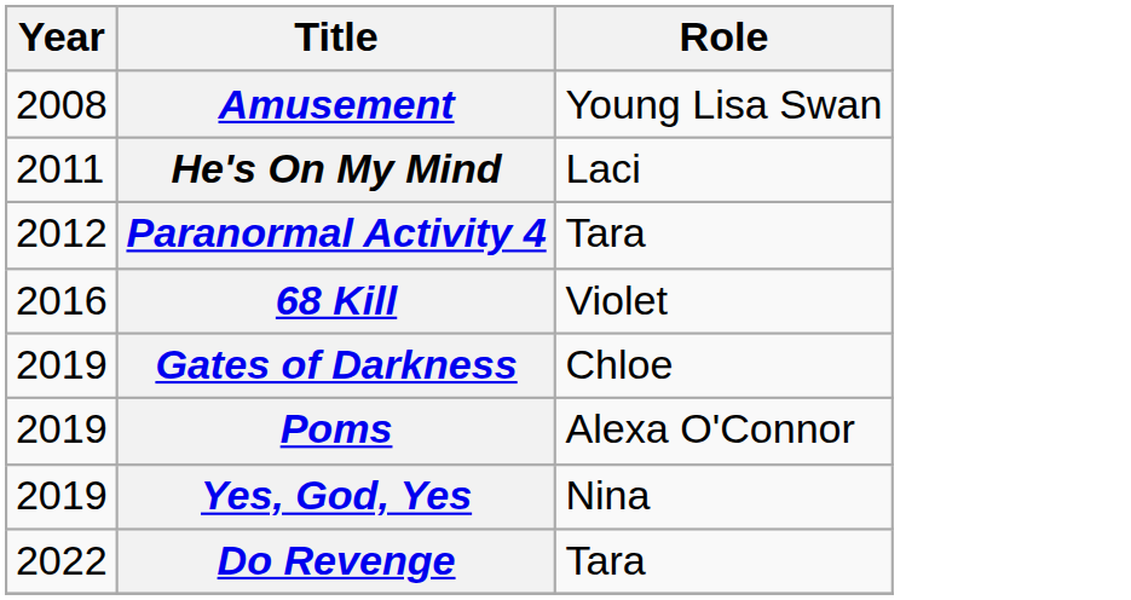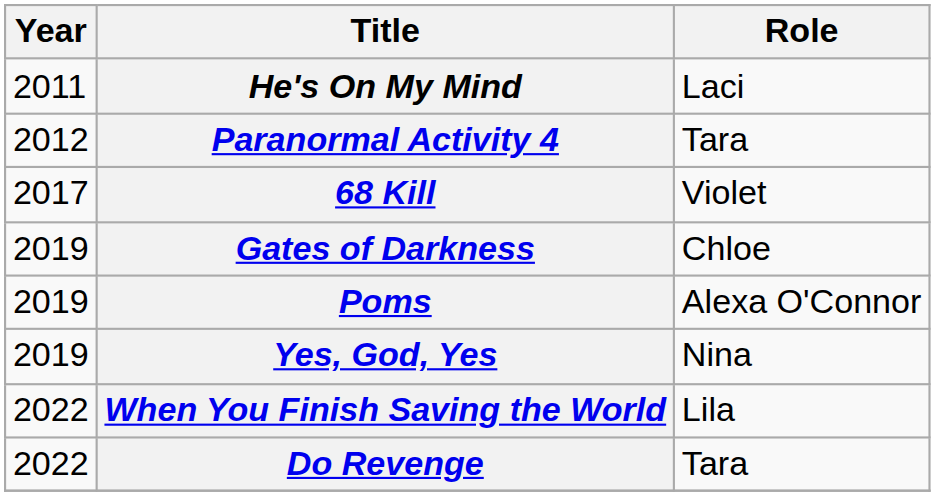- row: 2008 | Amusement | Young Lisa Swan
68 Kill | Year: 2016 -> 2017
+ row: 2022 | When You Finish Saving the World | Lila
